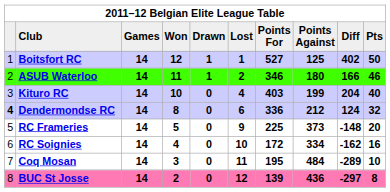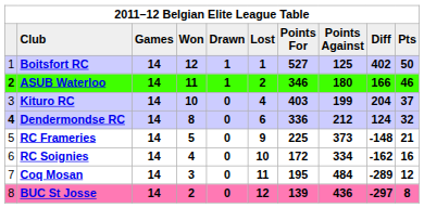ASUB Waterloo | column 1: normal -> bold
Kituro RC | Pts: 40 -> 37
RC Frameries | Pts: 20 -> 21
Coq Mosan | Pts: 10 -> 12
